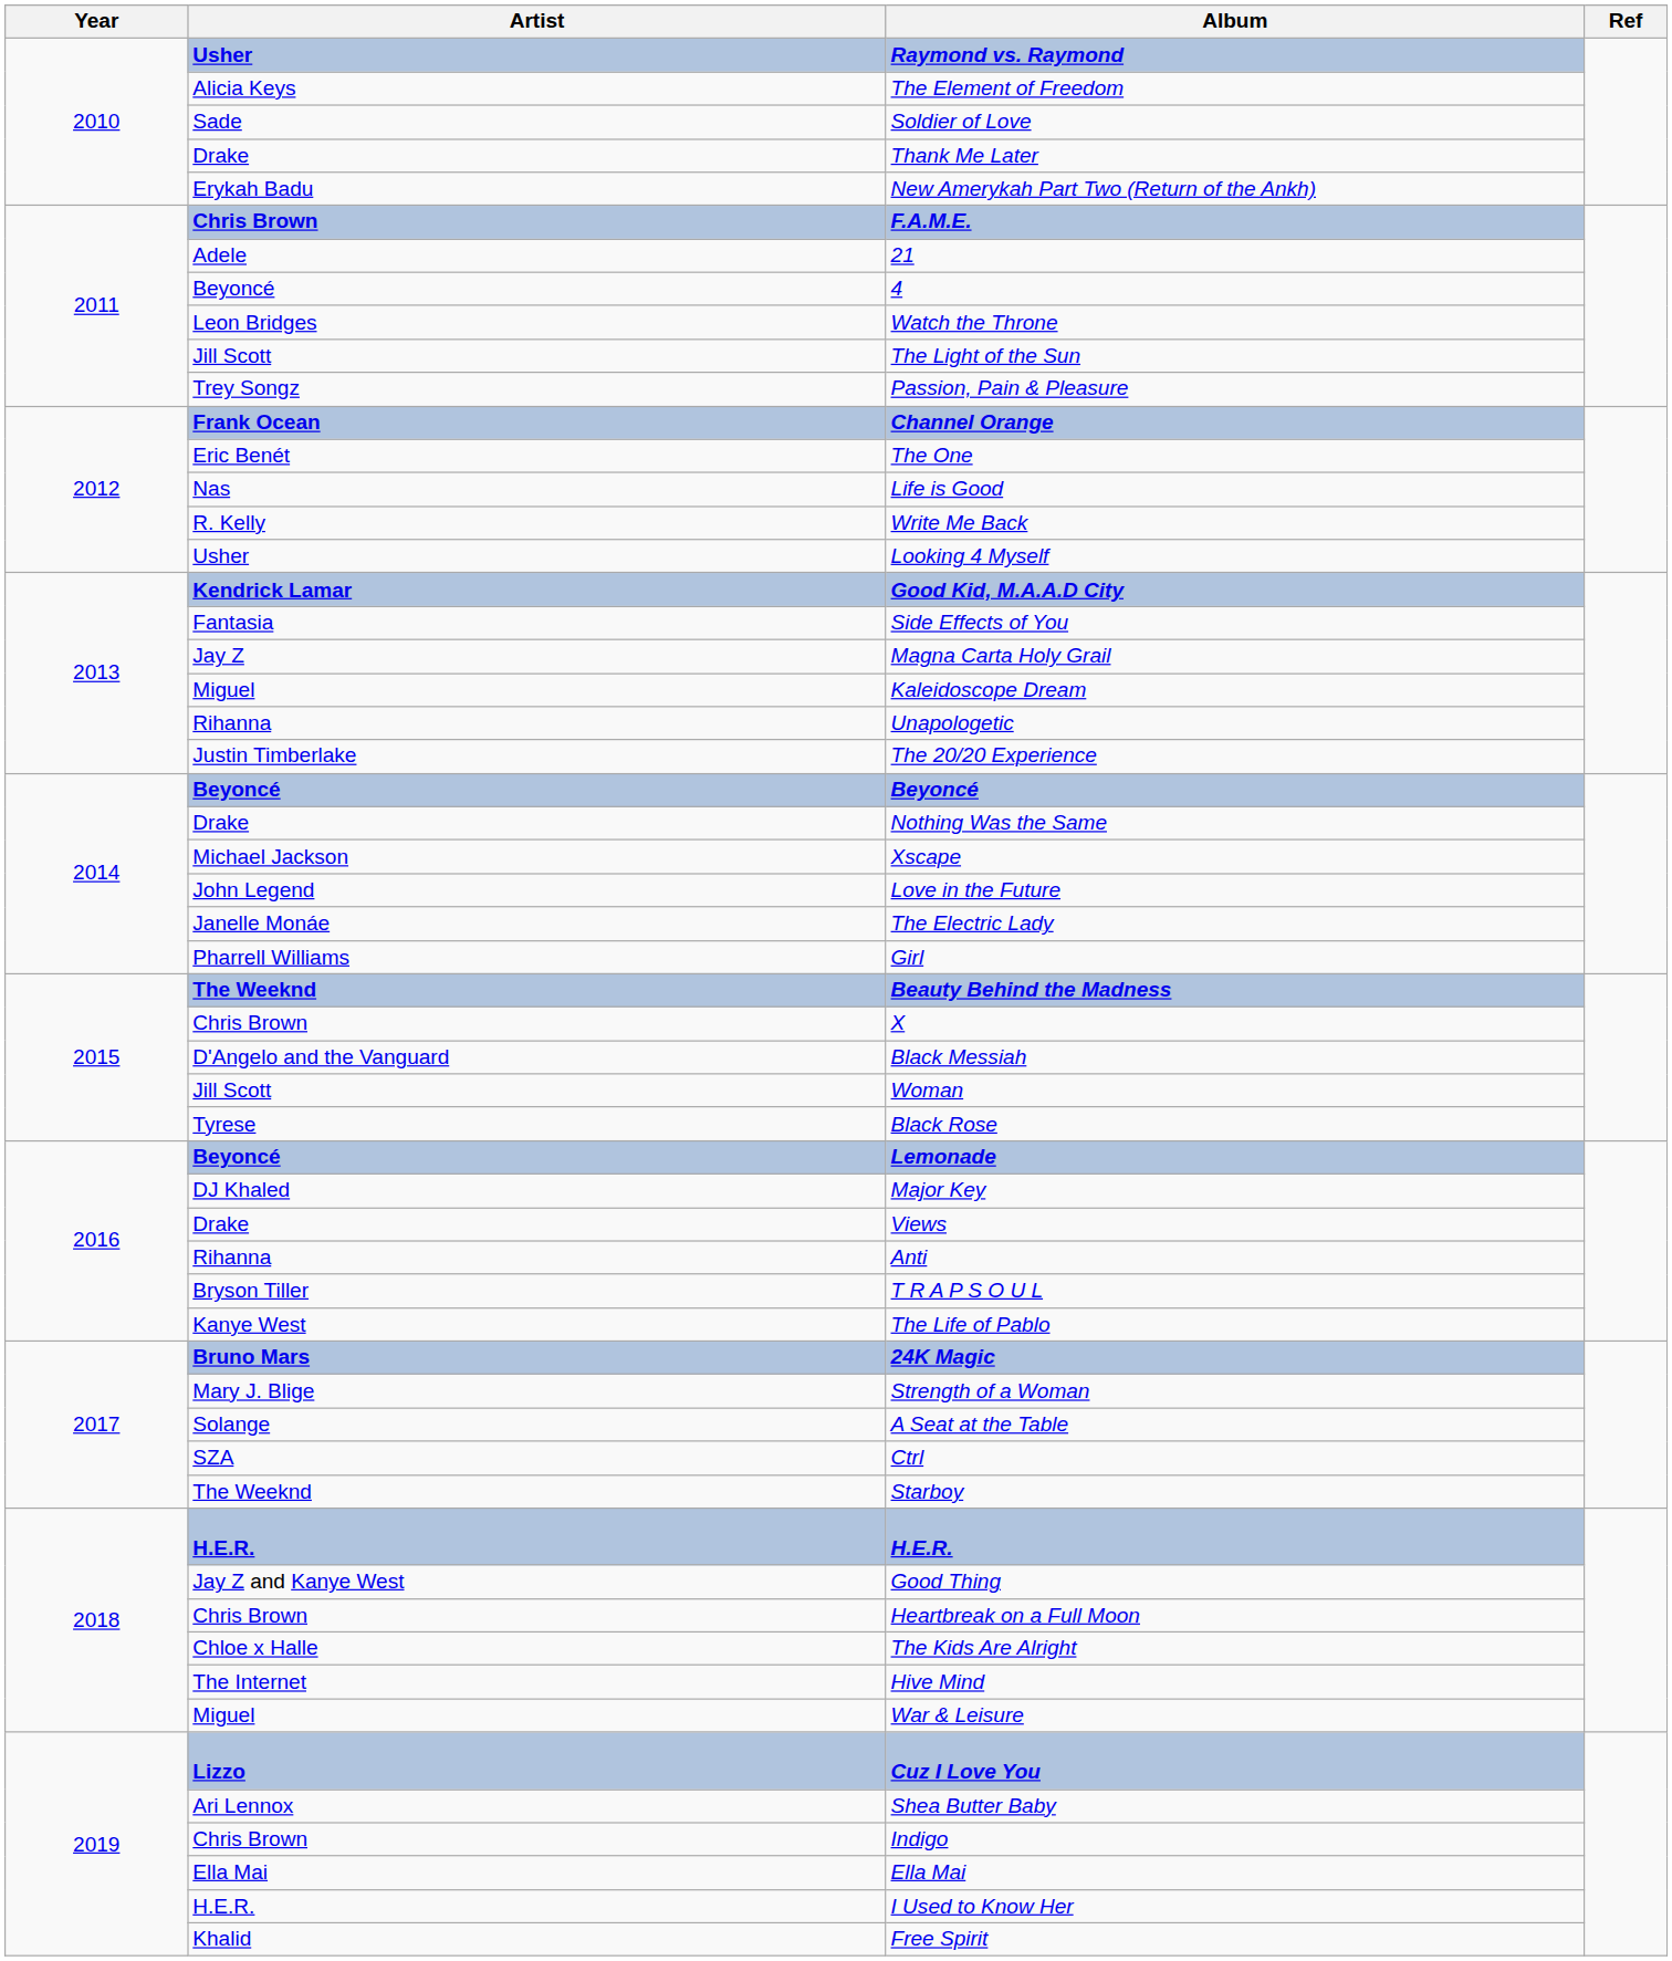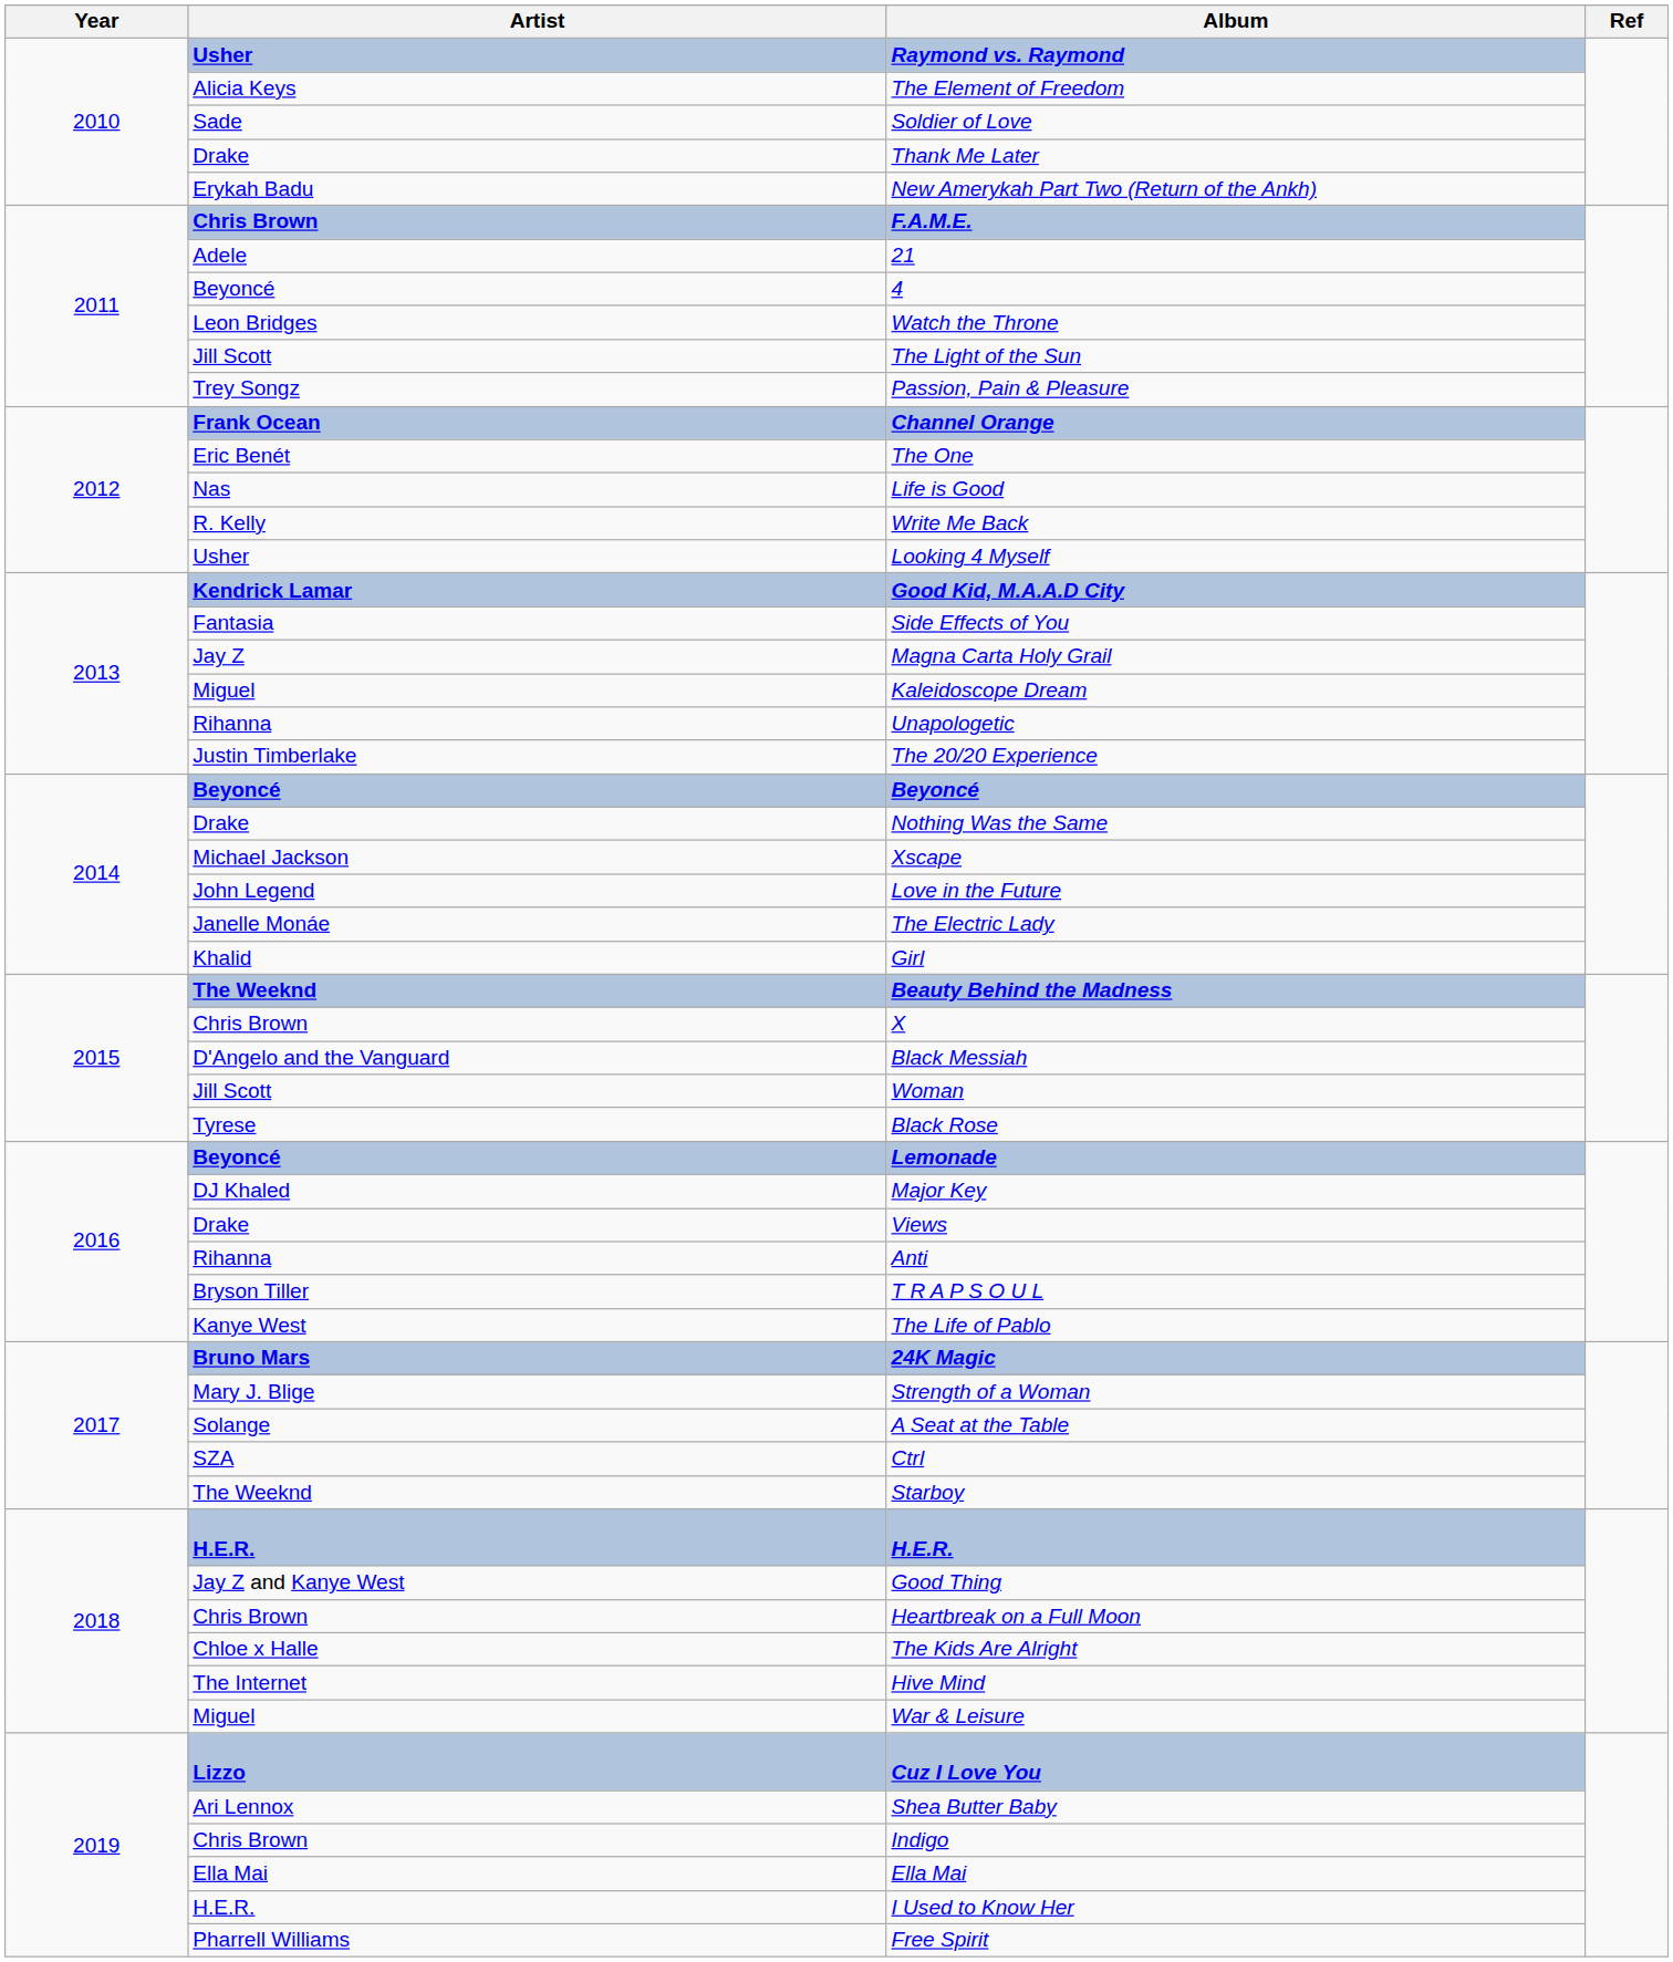Girl | Artist: Pharrell Williams -> Khalid
Free Spirit | Artist: Khalid -> Pharrell Williams
